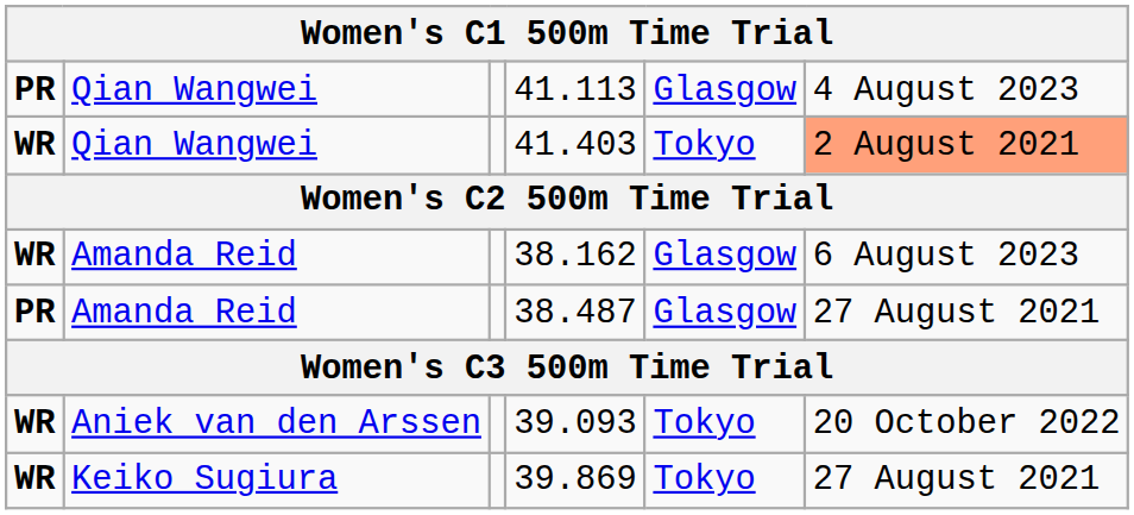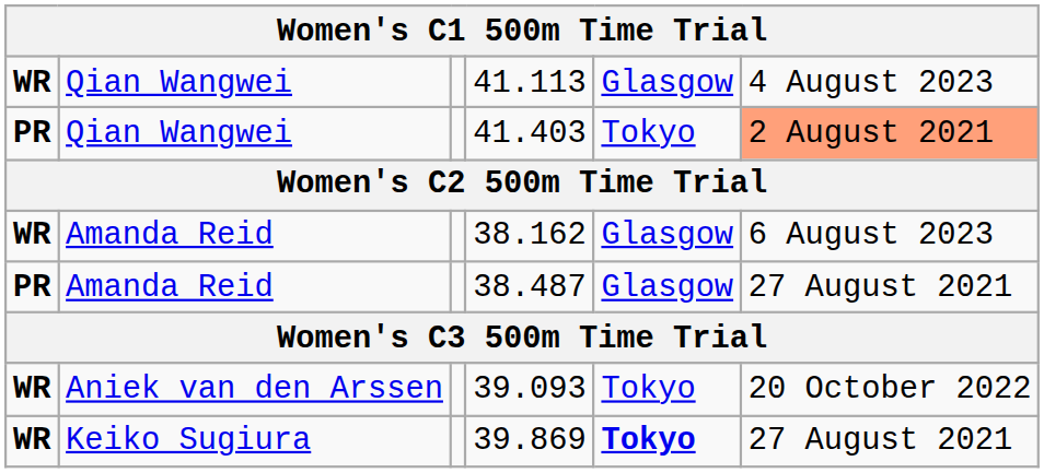41.113 | column 1: PR -> WR
41.403 | column 1: WR -> PR
39.869 | column 5: normal -> bold
